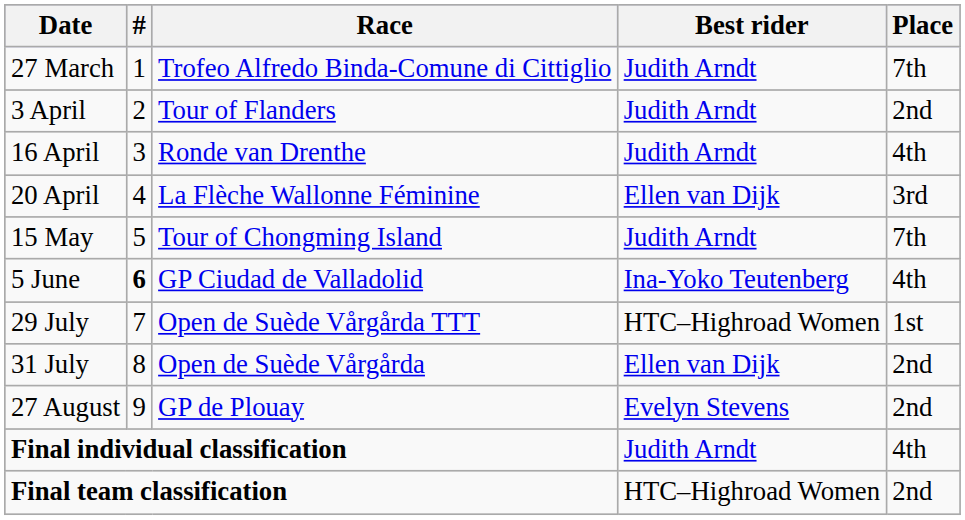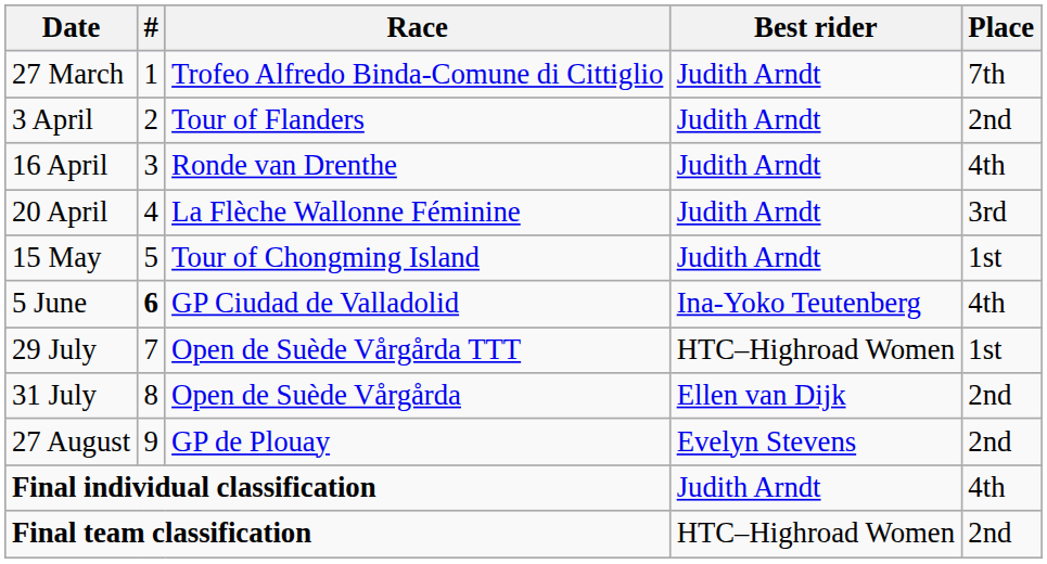20 April | Best rider: Ellen van Dijk -> Judith Arndt
15 May | Place: 7th -> 1st
